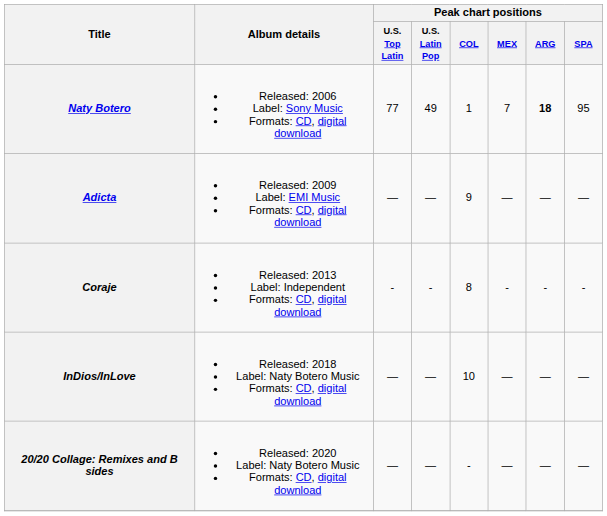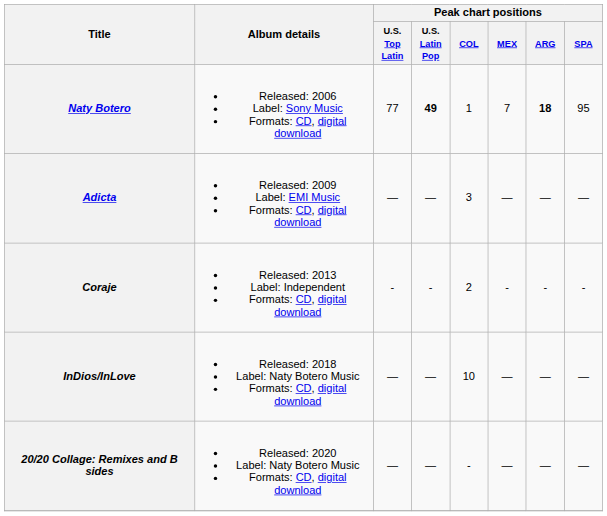Naty Botero | Peak chart positions / U.S. Latin Pop: normal -> bold
Adicta | Peak chart positions / COL: 9 -> 3
Coraje | Peak chart positions / COL: 8 -> 2
